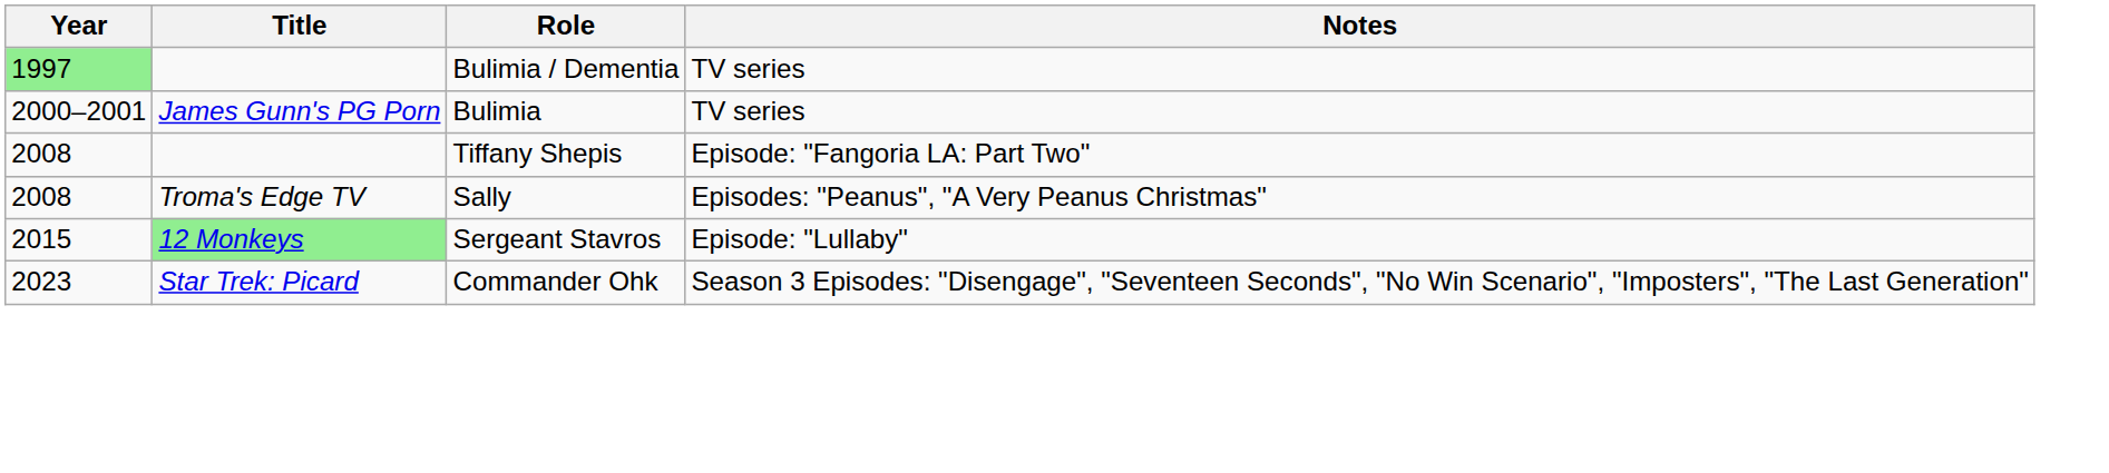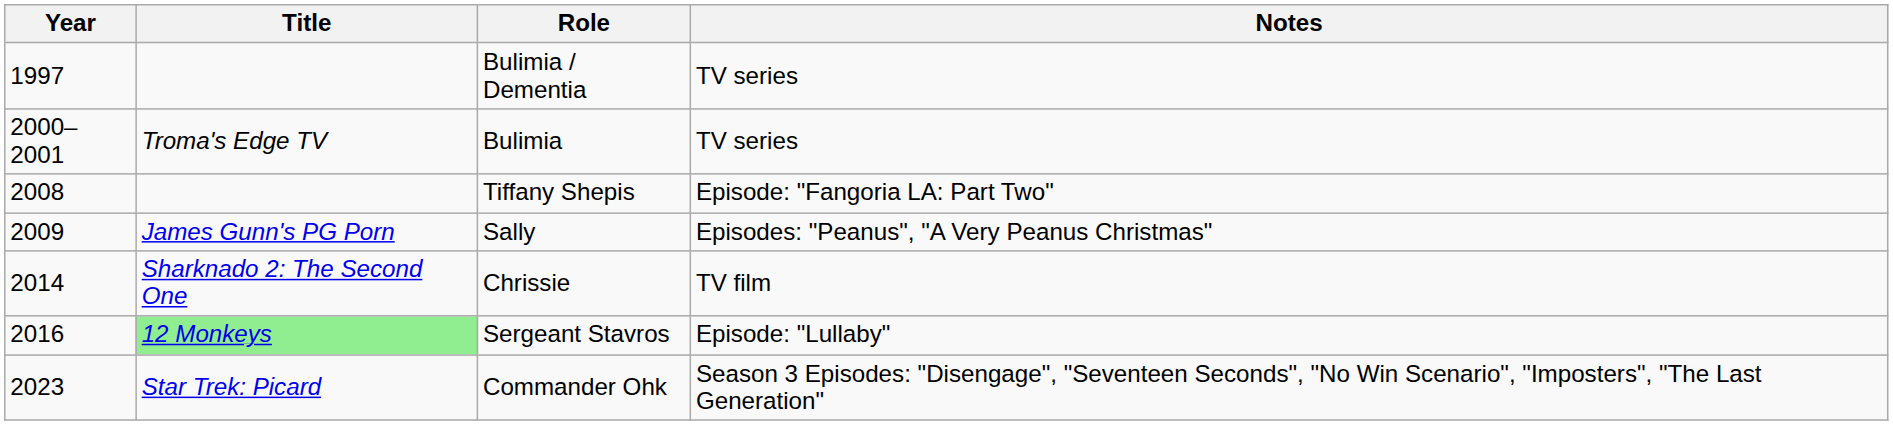Bulimia / Dementia | Year: lightgreen background -> no background
Bulimia | Title: James Gunn's PG Porn -> Troma's Edge TV
Sally | Year: 2008 -> 2009
Sally | Title: Troma's Edge TV -> James Gunn's PG Porn
+ row: 2014 | Sharknado 2: The Second One | Chrissie | TV film
Sergeant Stavros | Year: 2015 -> 2016
